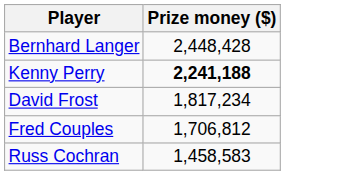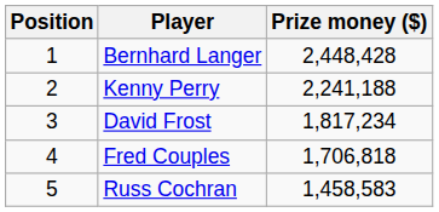+ column: Position | 1 | 2 | 3 | 4 | 5
Kenny Perry | Prize money ($): bold -> normal
Fred Couples | Prize money ($): 1,706,812 -> 1,706,818
